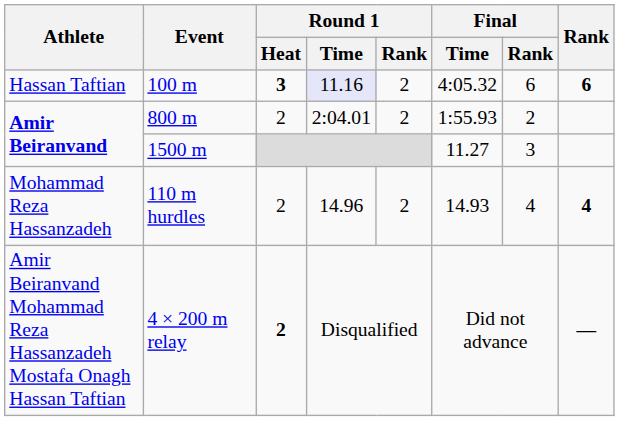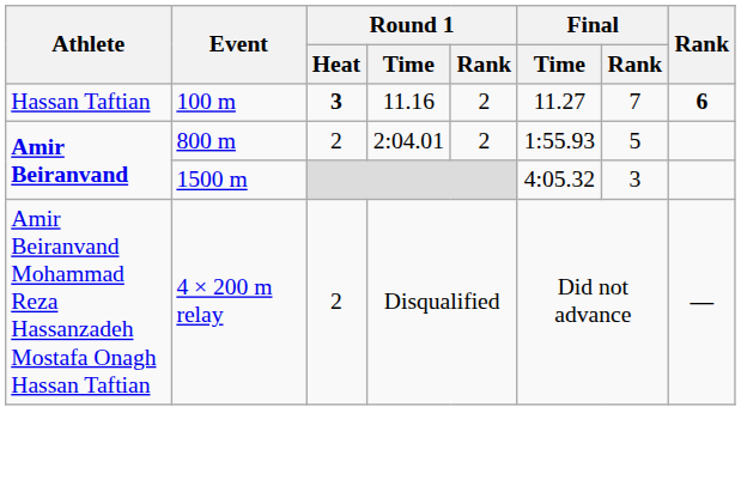100 m | Round 1 / Time: lavender background -> no background
100 m | Final / Time: 4:05.32 -> 11.27
100 m | Final / Rank: 6 -> 7
800 m | Final / Rank: 2 -> 5
1500 m | Final / Time: 11.27 -> 4:05.32
- row: Mohammad Reza Hassanzadeh | 110 m hurdles | 2 | 14.96 | 2 | 14.93 | 4 | 4
4 × 200 m relay | Round 1 / Heat: bold -> normal
